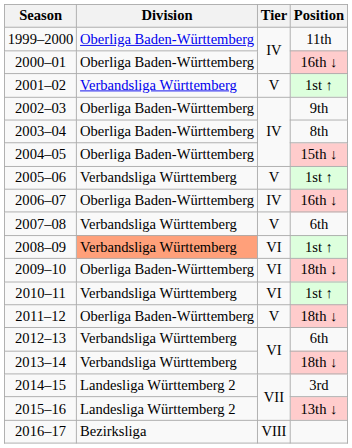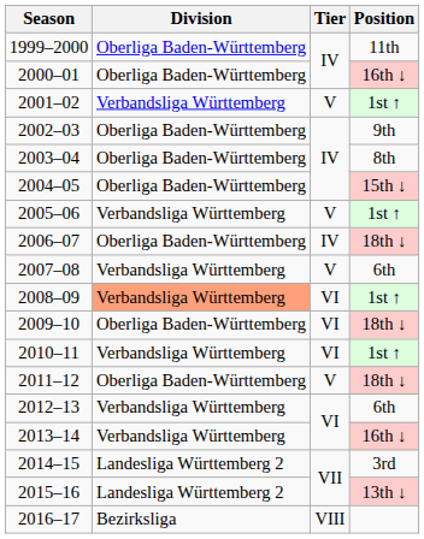2006–07 | Position: 16th ↓ -> 18th ↓
2013–14 | Position: 18th ↓ -> 16th ↓
